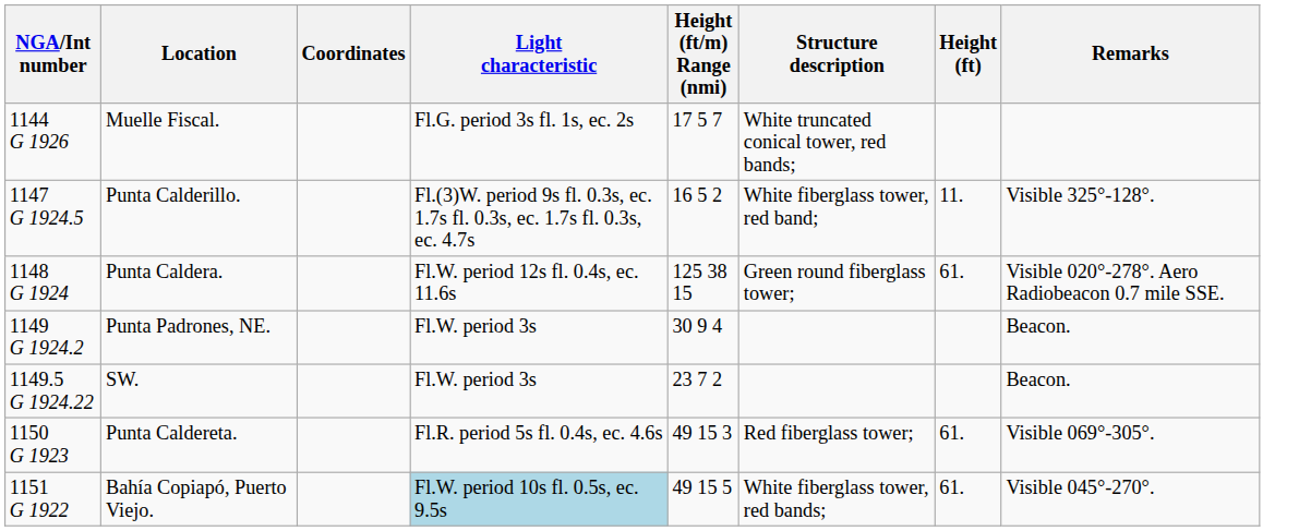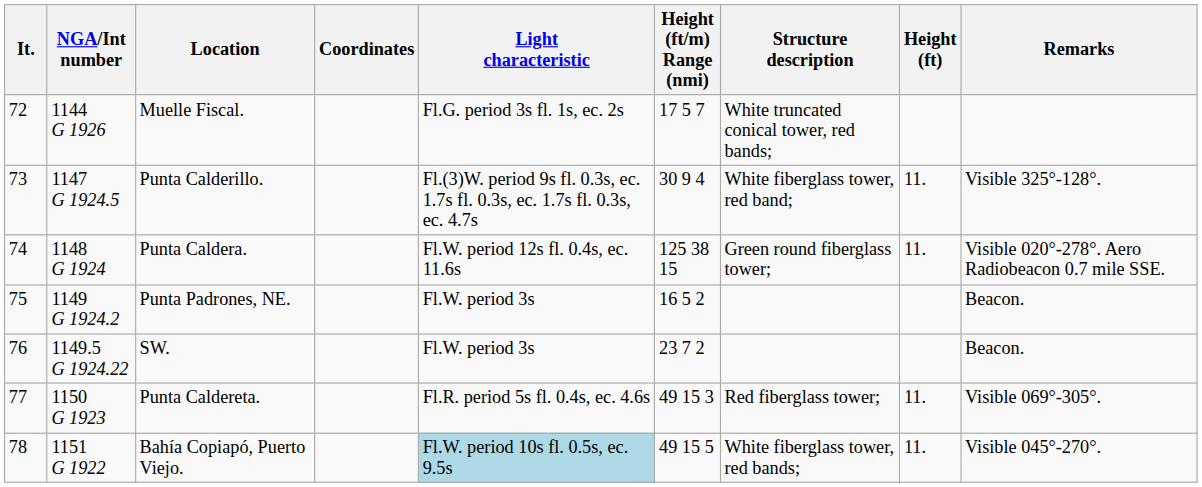+ column: It. | 72 | 73 | 74 | 75 | 76 | 77 | 78
Punta Calderillo. | Height (ft/m) Range (nmi): 16 5 2 -> 30 9 4
Punta Caldera. | Height (ft): 61. -> 11.
Punta Padrones, NE. | Height (ft/m) Range (nmi): 30 9 4 -> 16 5 2
Punta Caldereta. | Height (ft): 61. -> 11.
Bahía Copiapó, Puerto Viejo. | Height (ft): 61. -> 11.
